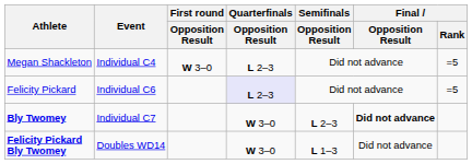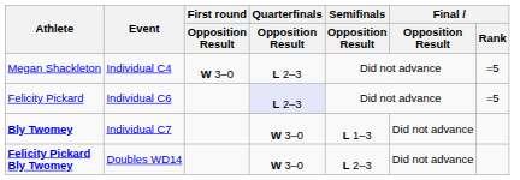Bly Twomey | Semifinals / Opposition Result: L 2–3 -> L 1–3
Bly Twomey | Final / Opposition Result: bold -> normal
Felicity Pickard Bly Twomey | Semifinals / Opposition Result: L 1–3 -> L 2–3
